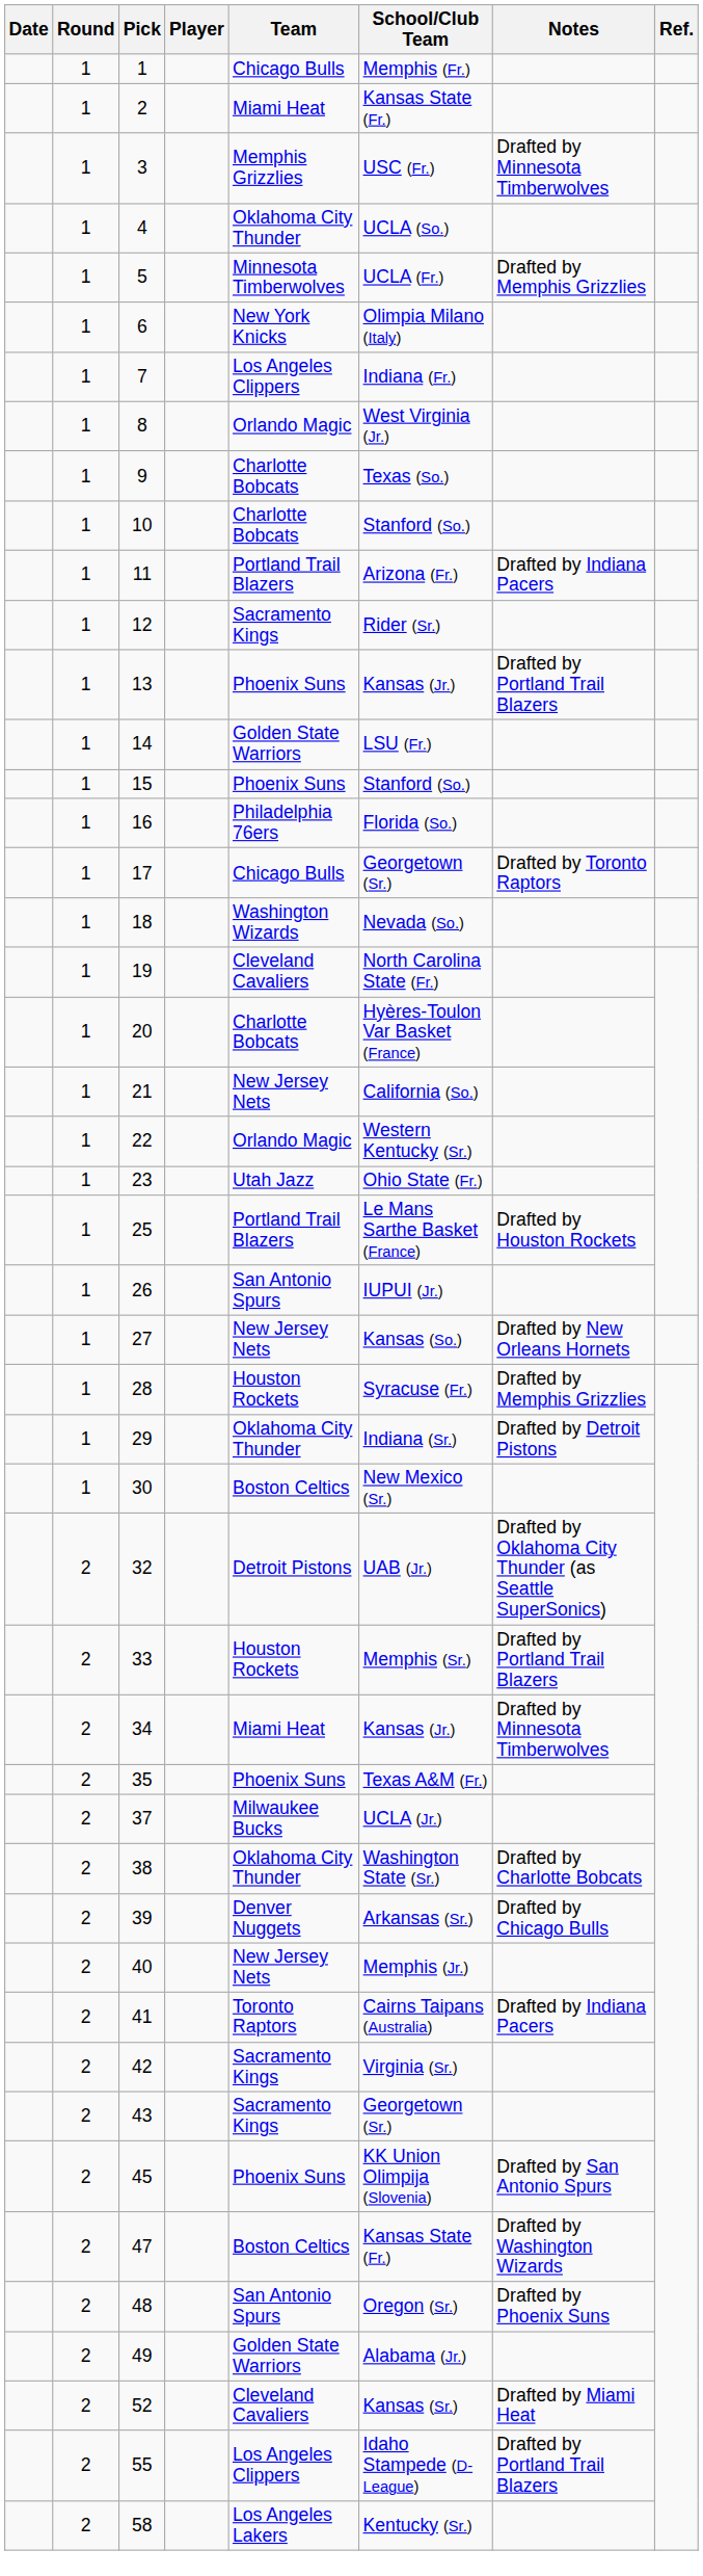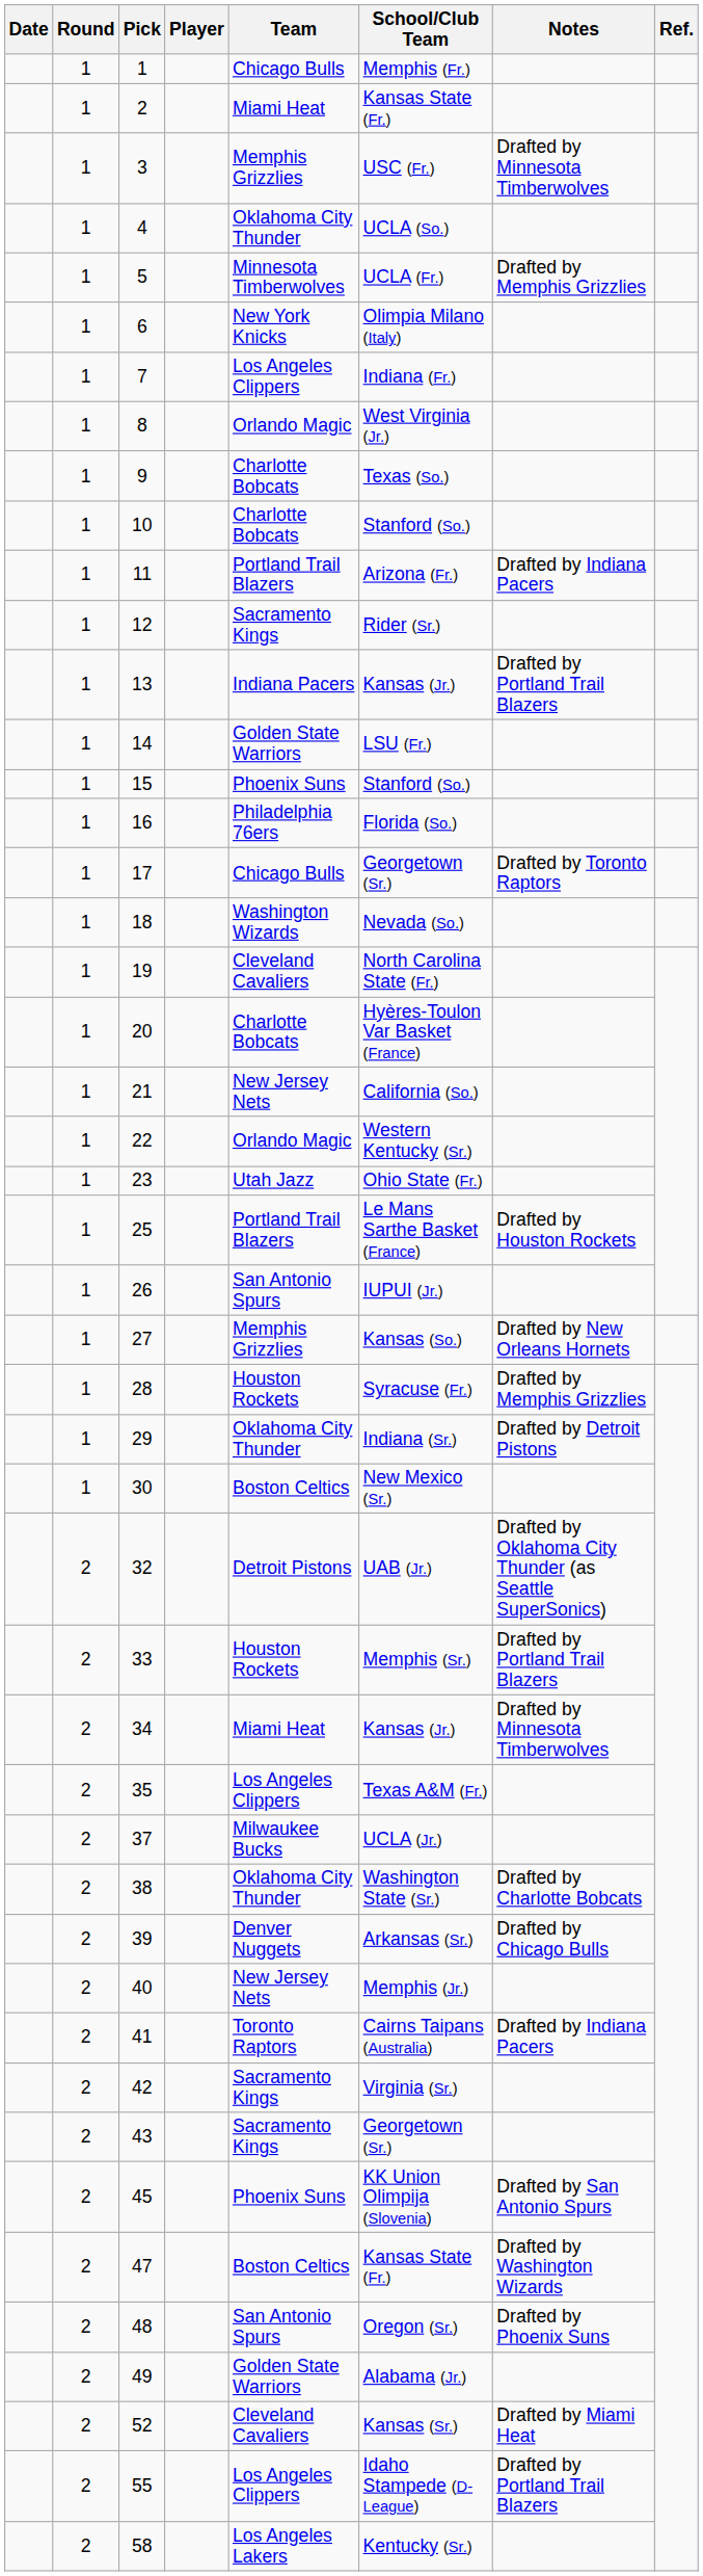13 | Team: Phoenix Suns -> Indiana Pacers
27 | Team: New Jersey Nets -> Memphis Grizzlies
35 | Team: Phoenix Suns -> Los Angeles Clippers
